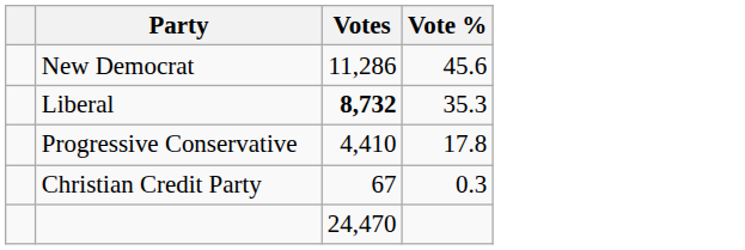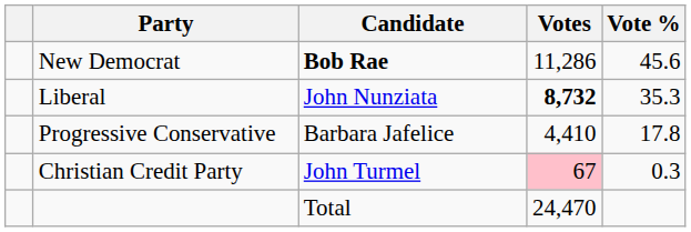+ column: Candidate | Bob Rae | John Nunziata | Barbara Jafelice | John Turmel | Total
Christian Credit Party | Votes: no background -> pink background
